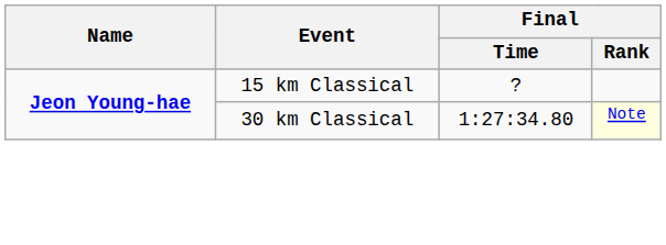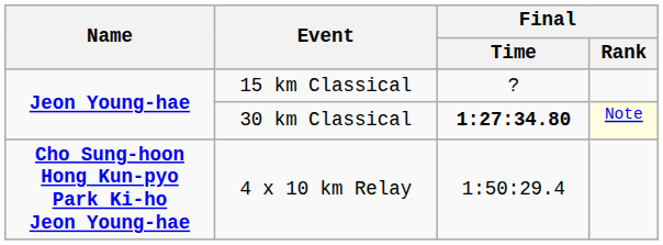30 km Classical | Final / Time: normal -> bold
+ row: Cho Sung-hoon Hong Kun-pyo Park Ki-ho Jeon Young-hae | 4 x 10 km Relay | 1:50:29.4
